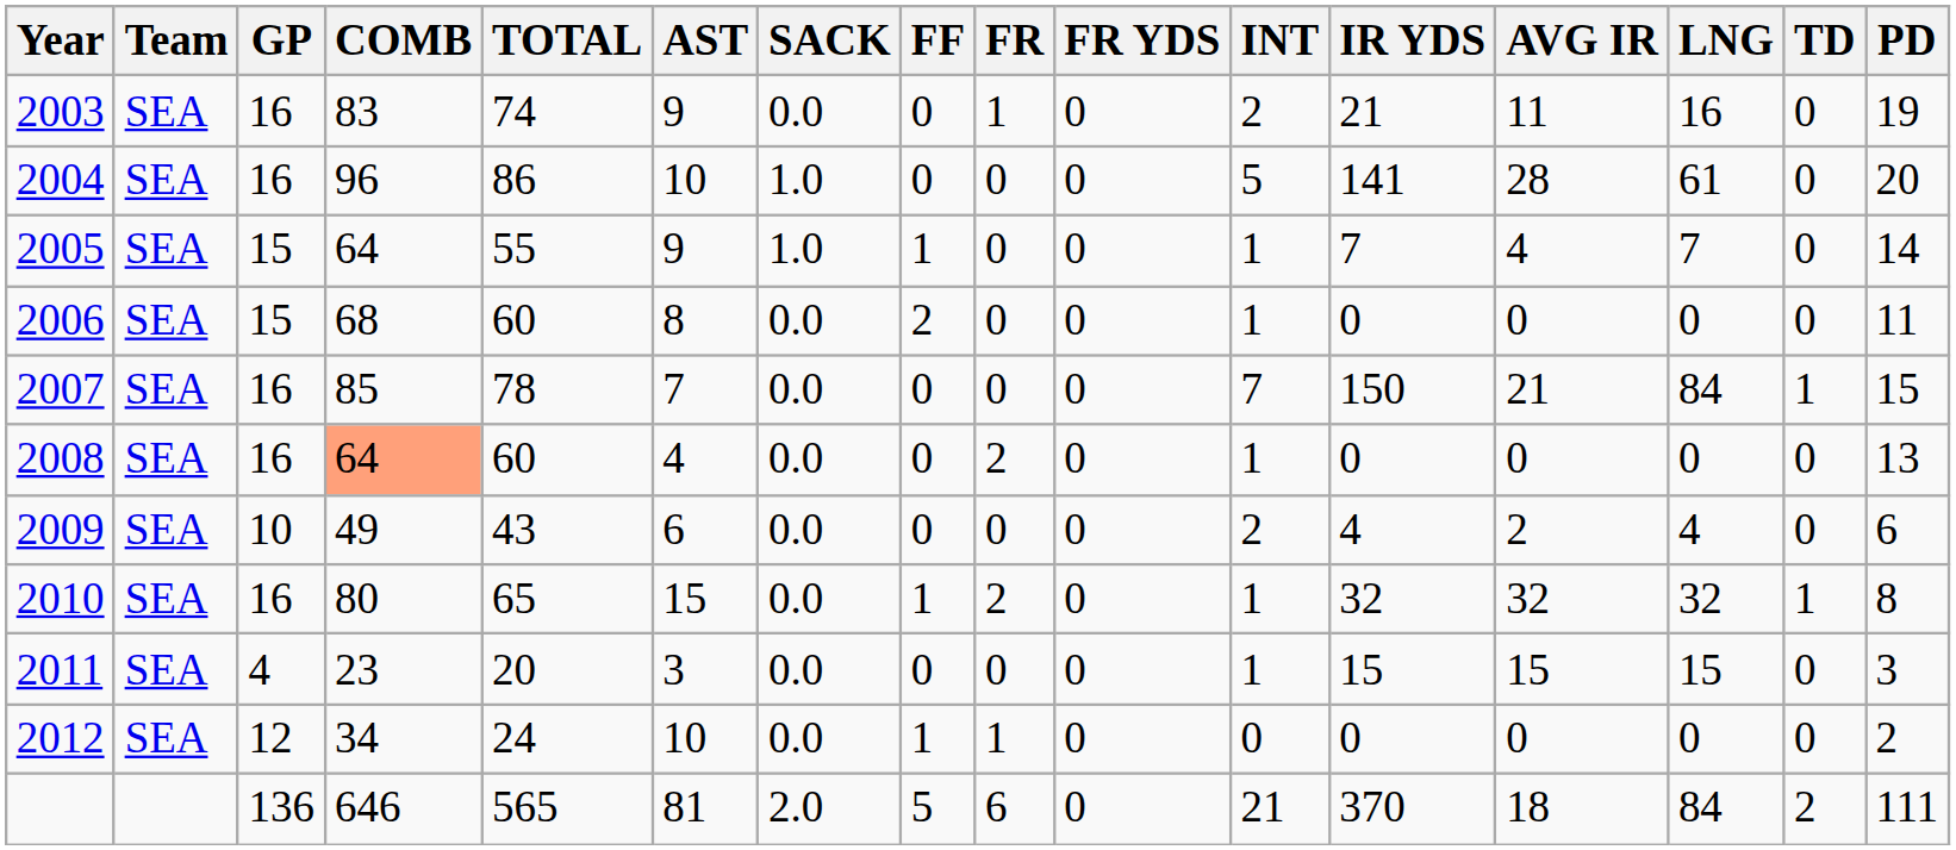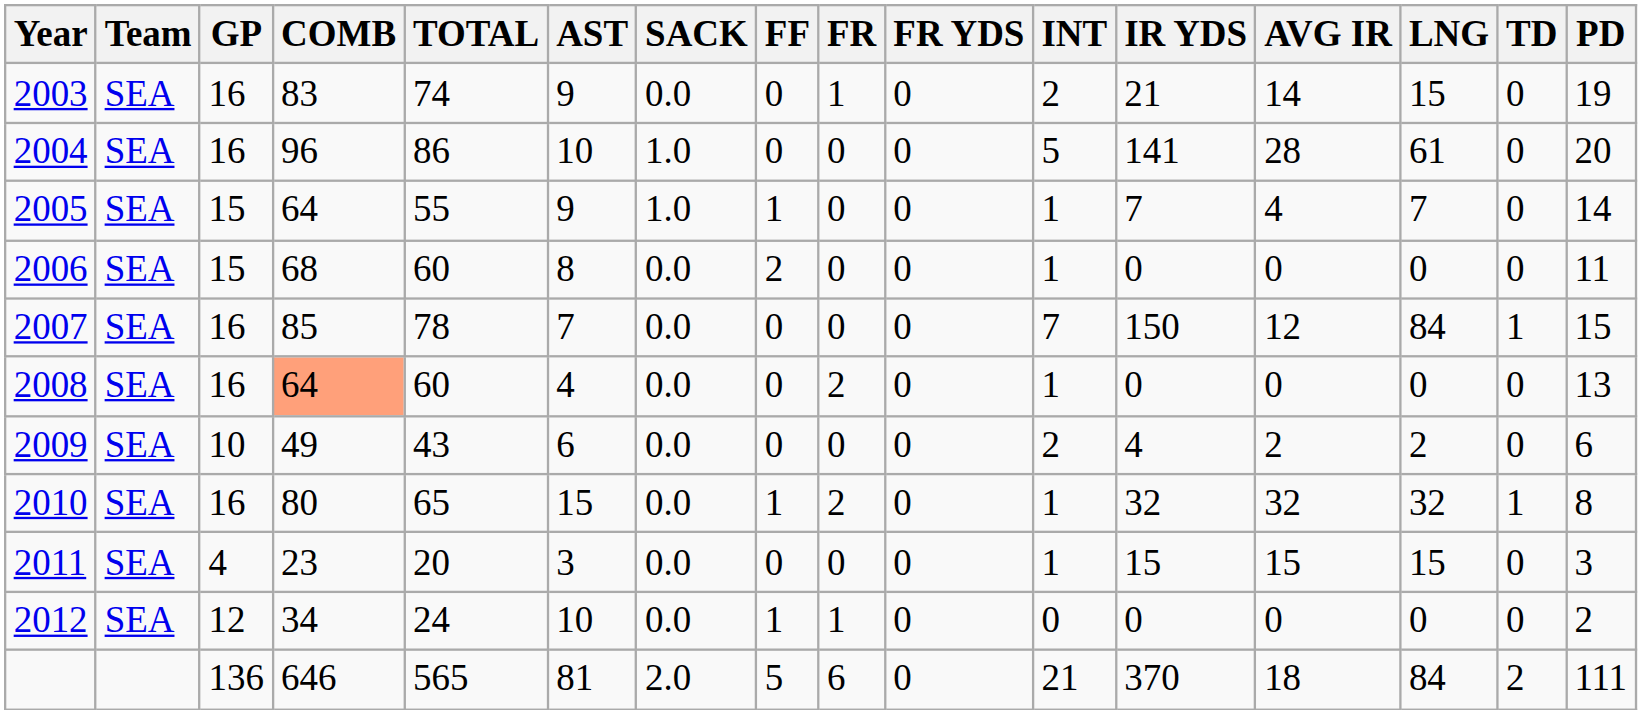2003 | AVG IR: 11 -> 14
2003 | LNG: 16 -> 15
2007 | AVG IR: 21 -> 12
2009 | LNG: 4 -> 2
